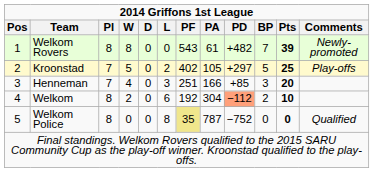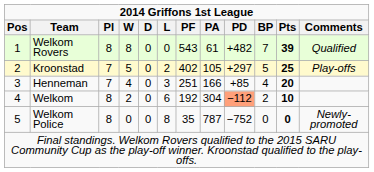Welkom Rovers | Comments: Newly-promoted -> Qualified
Henneman | BP: 3 -> 4
Welkom Police | PF: khaki background -> no background
Welkom Police | Comments: Qualified -> Newly-promoted
